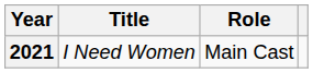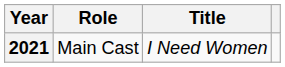columns swapped: Title <-> Role
